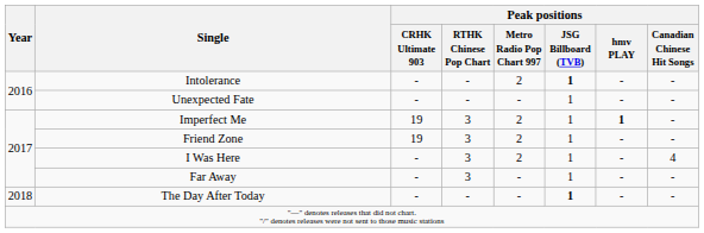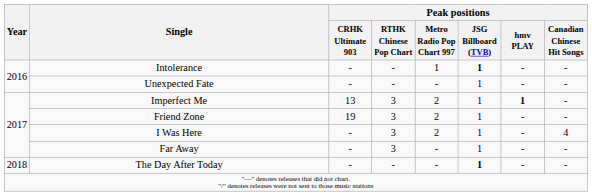Intolerance | Peak positions / Metro Radio Pop Chart 997: 2 -> 1
Imperfect Me | Peak positions / CRHK Ultimate 903: 19 -> 13
